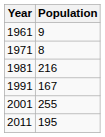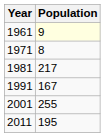1961 | Population: no background -> lightyellow background
1981 | Population: 216 -> 217
